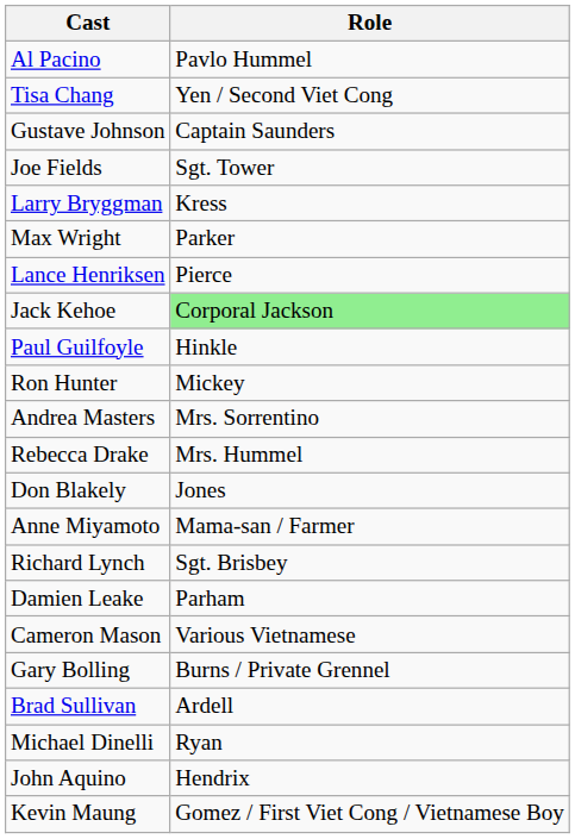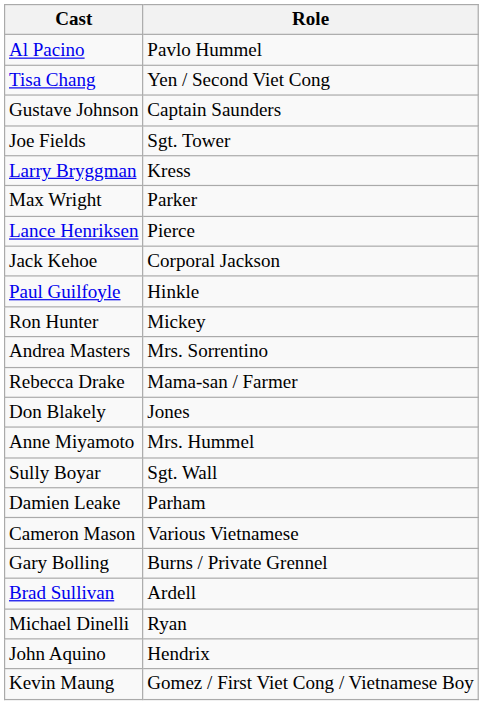Jack Kehoe | Role: lightgreen background -> no background
Rebecca Drake | Role: Mrs. Hummel -> Mama-san / Farmer
Anne Miyamoto | Role: Mama-san / Farmer -> Mrs. Hummel
- row: Richard Lynch | Sgt. Brisbey
+ row: Sully Boyar | Sgt. Wall
